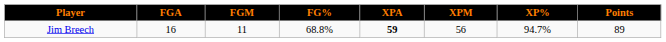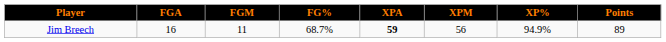Jim Breech | FG%: 68.8% -> 68.7%
Jim Breech | XP%: 94.7% -> 94.9%
